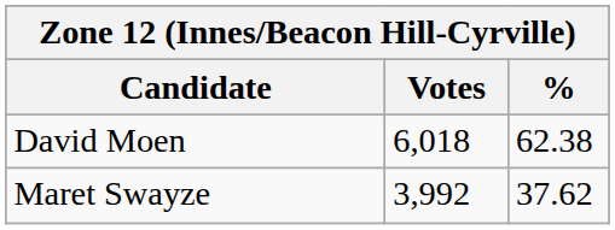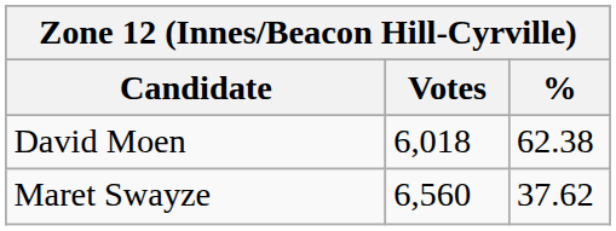Maret Swayze | Votes: 3,992 -> 6,560
